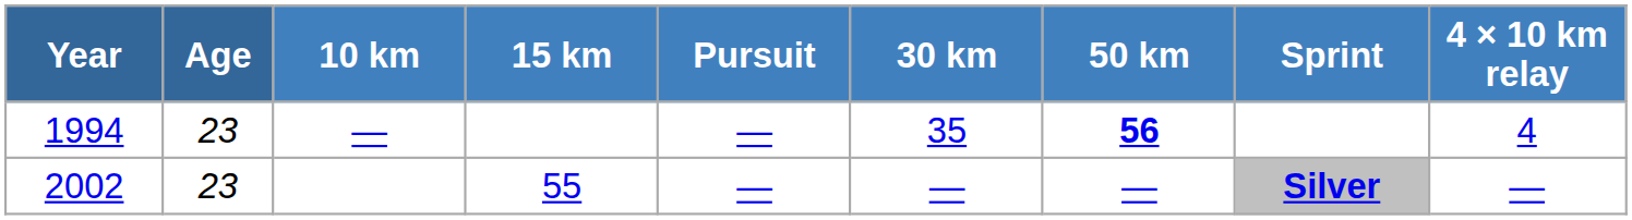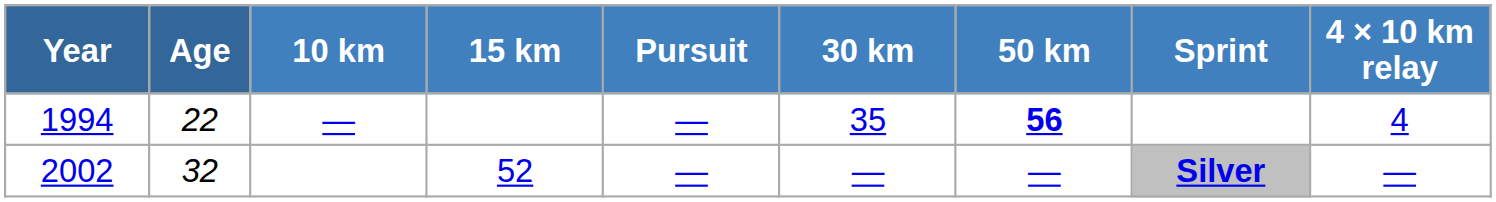1994 | Age: 23 -> 22
2002 | Age: 23 -> 32
2002 | 15 km: 55 -> 52
